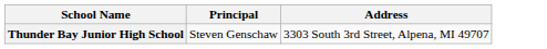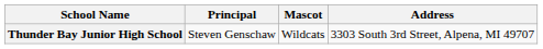+ column: Mascot | Wildcats
